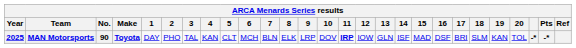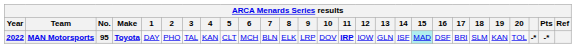MAN Motorsports | Year: 2025 -> 2022
MAN Motorsports | No.: 90 -> 95
MAN Motorsports | 15: no background -> paleturquoise background
